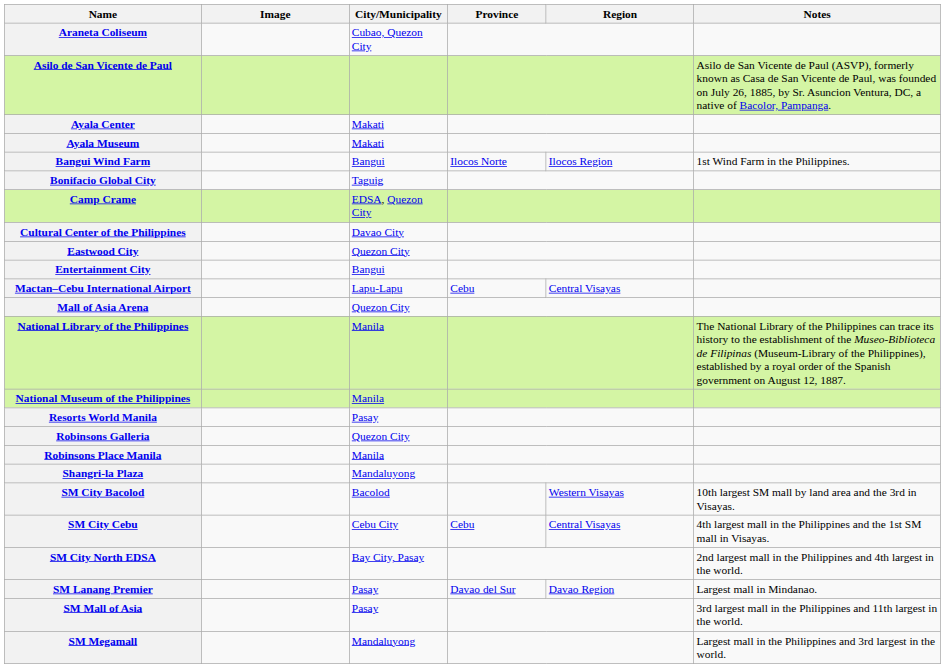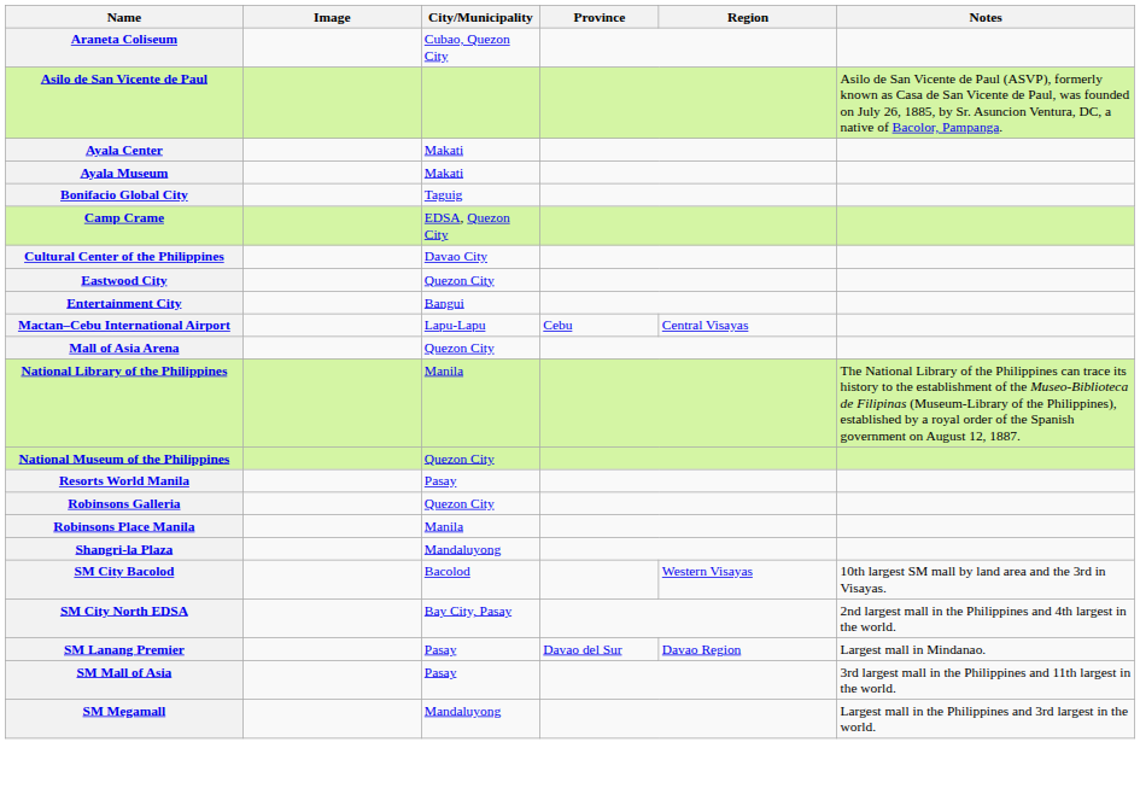- row: Bangui Wind Farm | Bangui | Ilocos Norte | Ilocos Region | 1st Wind Farm in the Philippines.
National Museum of the Philippines | City/Municipality: Manila -> Quezon City
- row: SM City Cebu | Cebu City | Cebu | Central Visayas | 4th largest mall in the Philippines and the 1st SM mall in Visayas.
